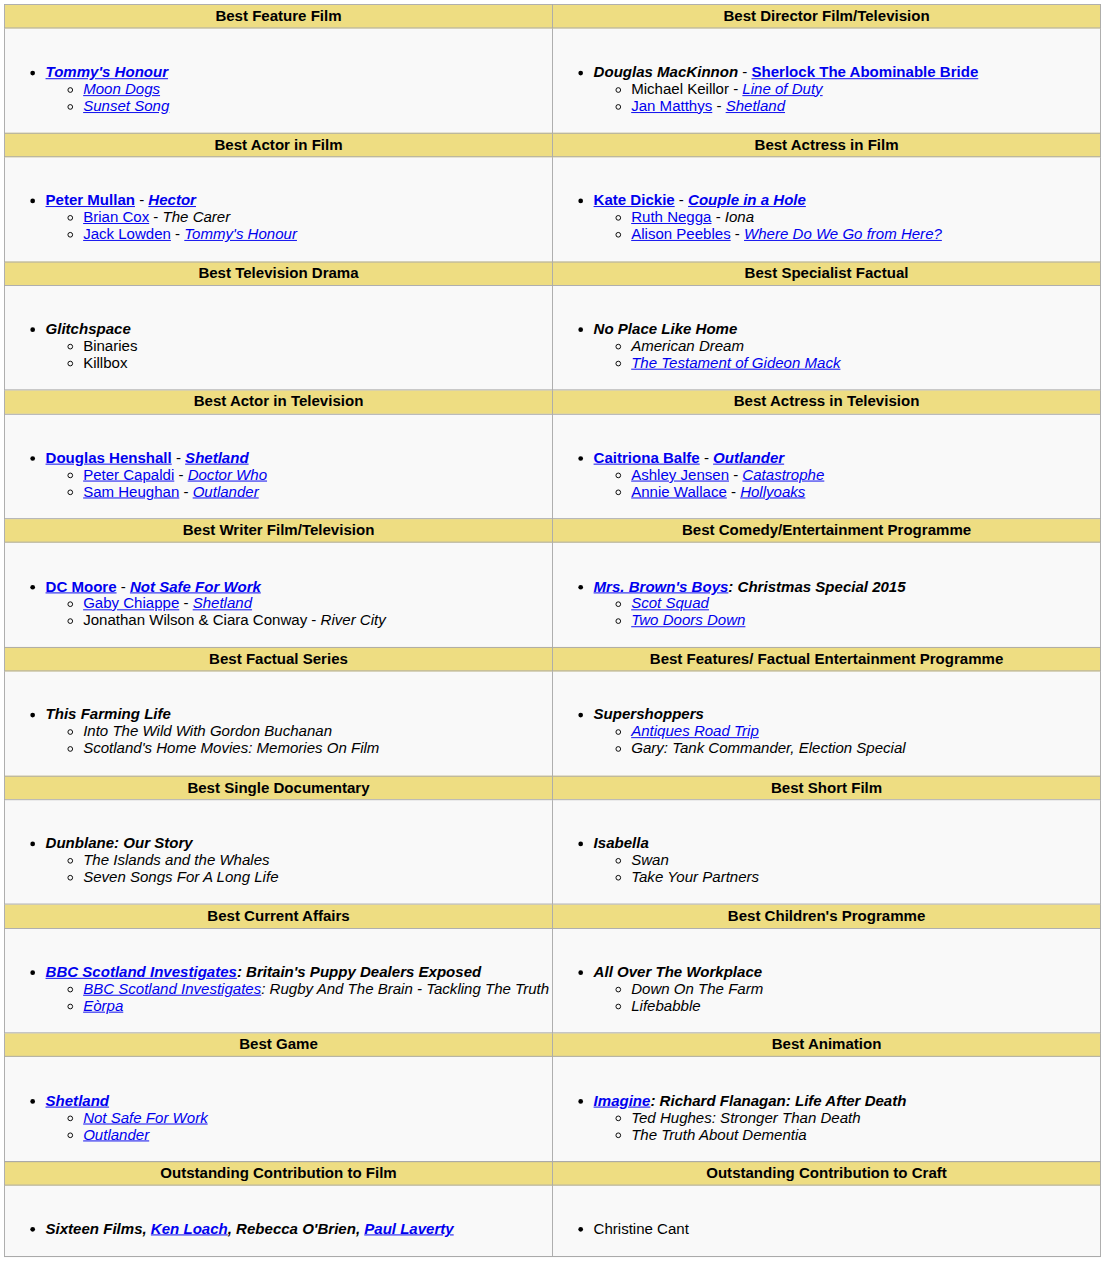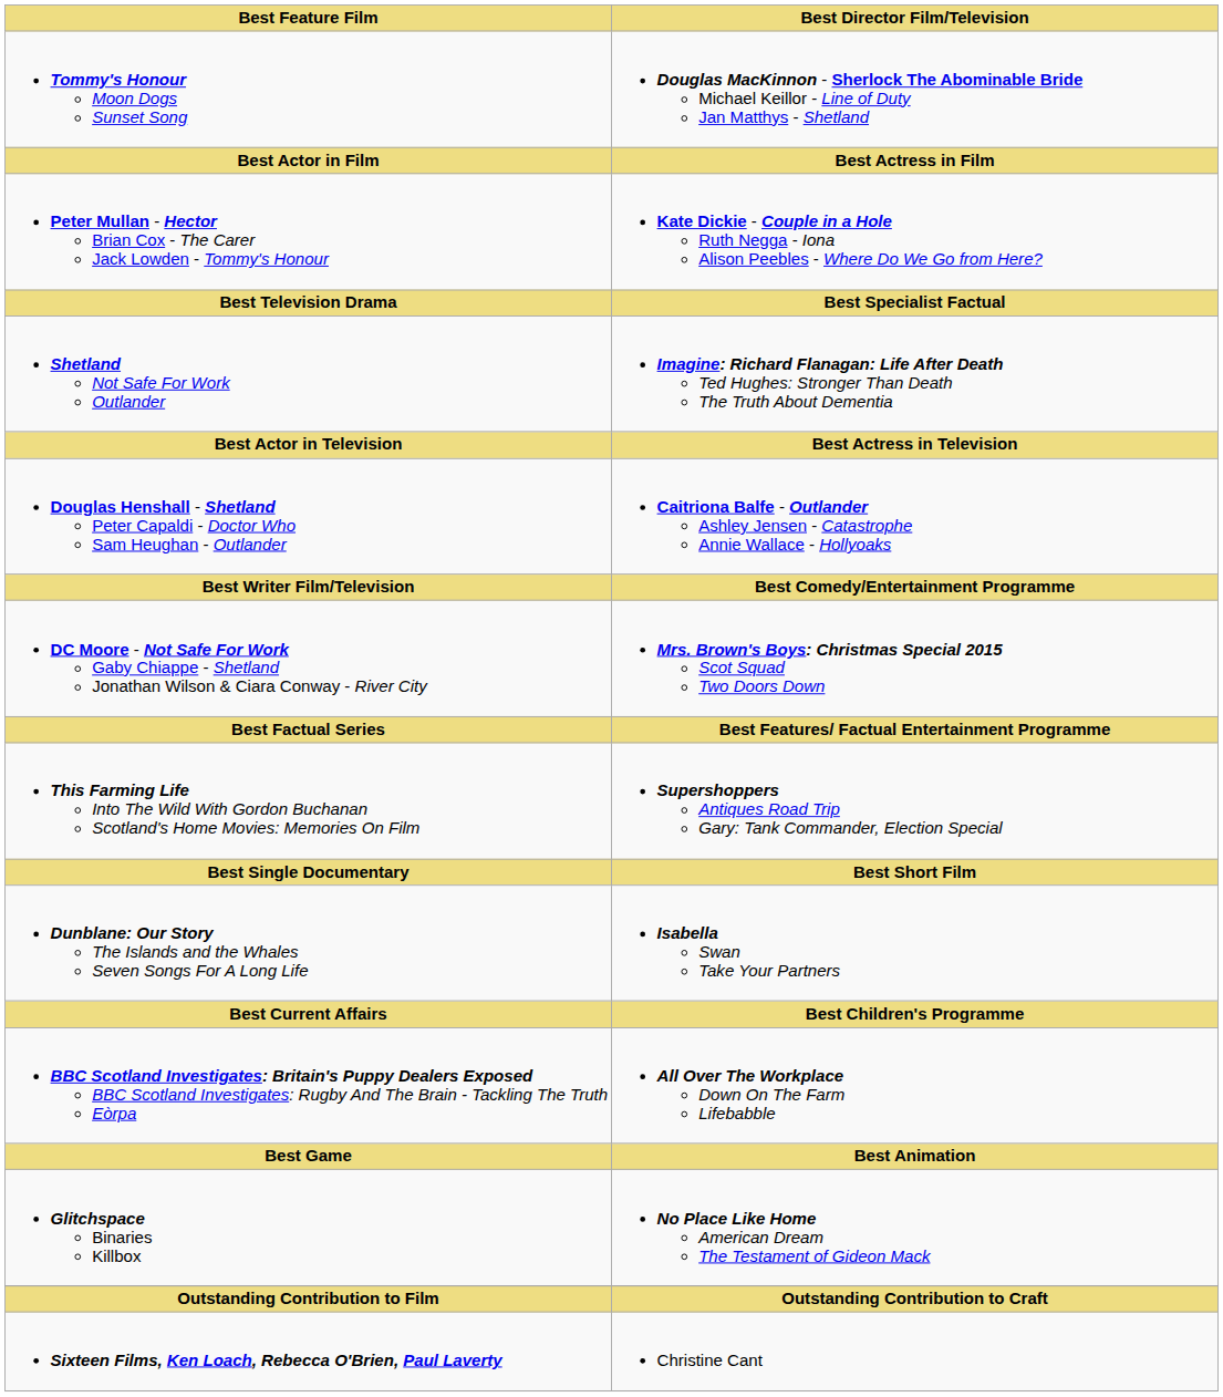rows swapped: Shetland Not Safe For Work Outlander <-> Glitchspace Binaries Killbox
